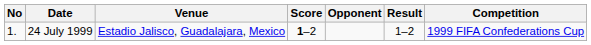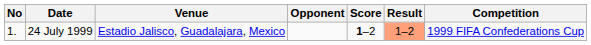columns swapped: Opponent <-> Score
24 July 1999 | Result: no background -> lightsalmon background
